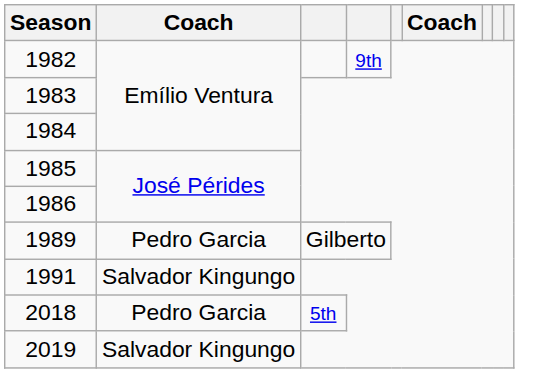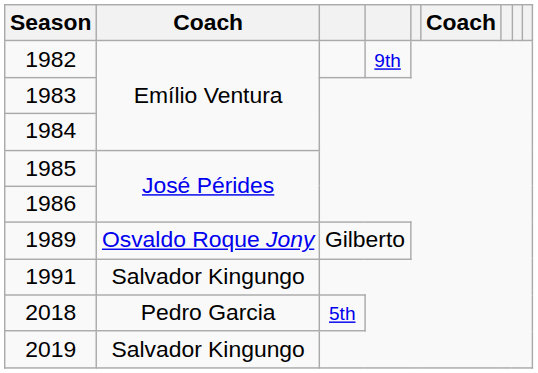1989 | column 2: Pedro Garcia -> Osvaldo Roque Jony
